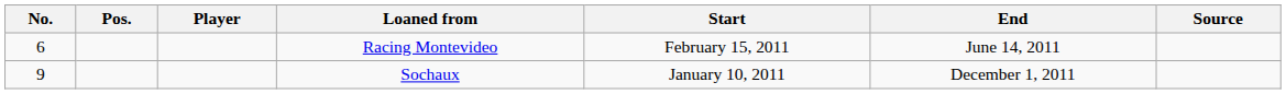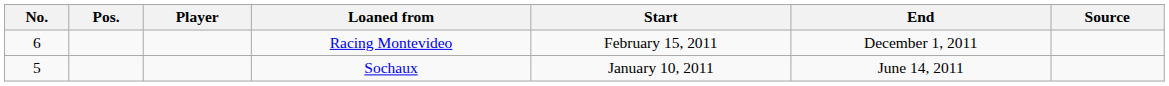Racing Montevideo | End: June 14, 2011 -> December 1, 2011
Sochaux | No.: 9 -> 5
Sochaux | End: December 1, 2011 -> June 14, 2011
